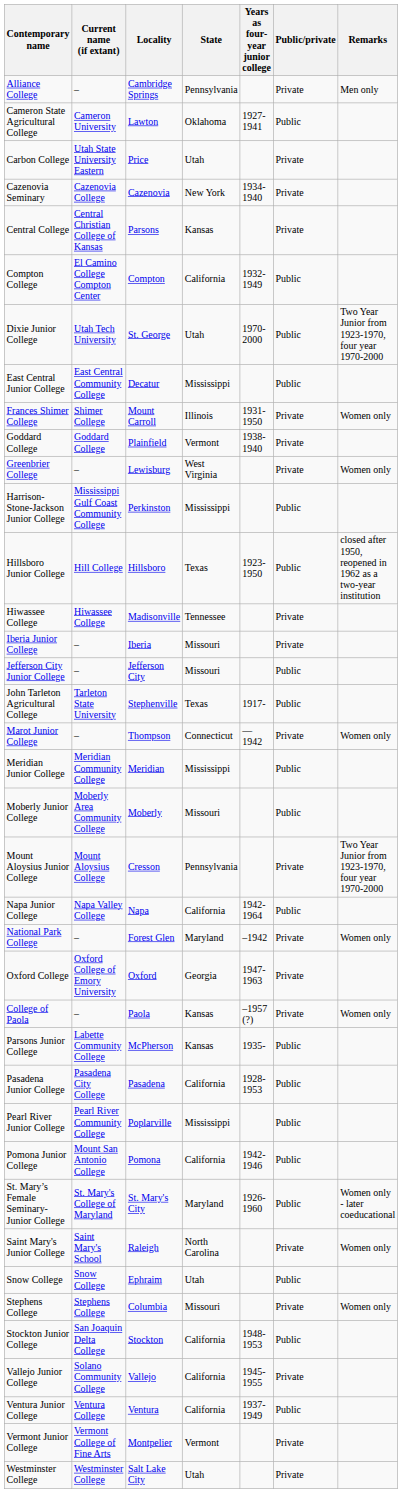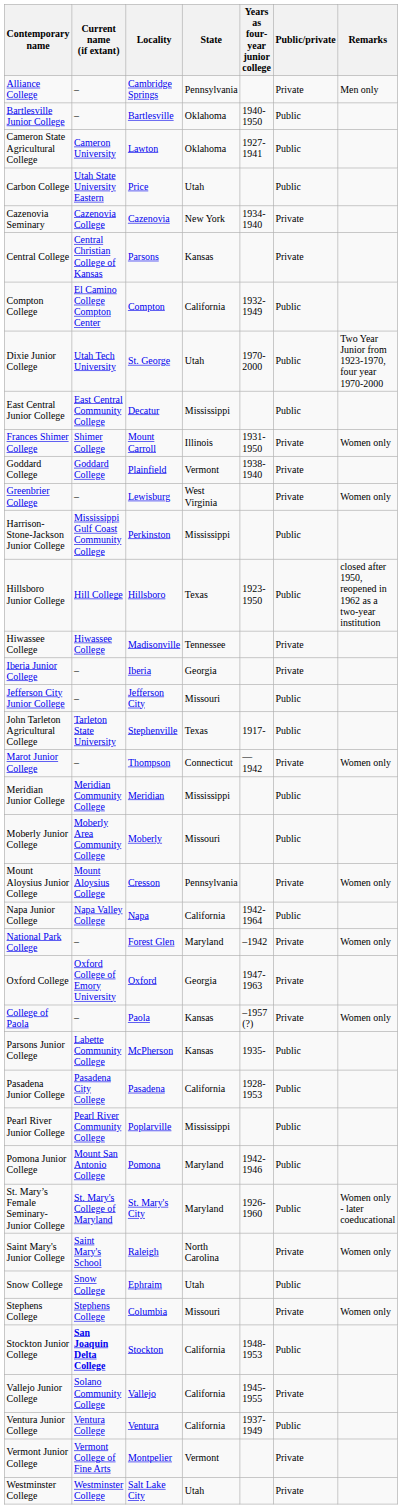+ row: Bartlesville Junior College | – | Bartlesville | Oklahoma | 1940-1950 | Public
Carbon College | Public/private: Private -> Public
Iberia Junior College | State: Missouri -> Georgia
Mount Aloysius Junior College | Remarks: Two Year Junior from 1923-1970, four year 1970-2000 -> Women only
Pomona Junior College | State: California -> Maryland
Stockton Junior College | Current name (if extant): normal -> bold
